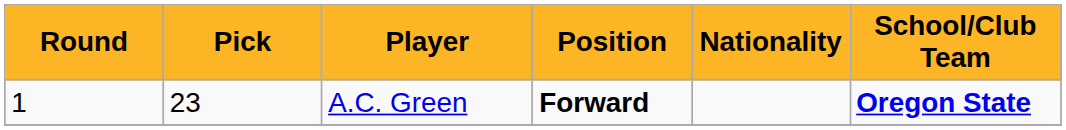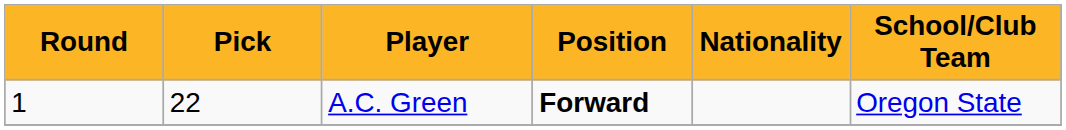A.C. Green | Pick: 23 -> 22
A.C. Green | School/Club Team: bold -> normal
